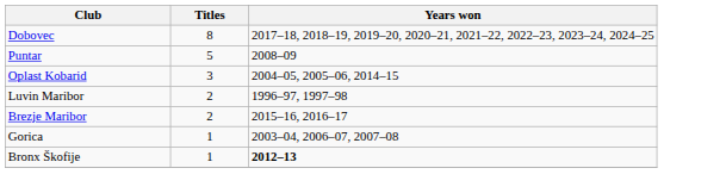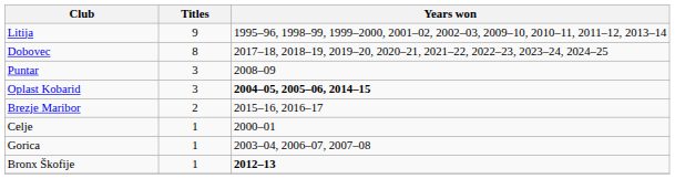+ row: Litija | 9 | 1995–96, 1998–99, 1999–2000, 2001–02, 2002–03, 2009–10, 2010–11, 2011–12, 2013–14
Puntar | Titles: 5 -> 3
Oplast Kobarid | Years won: normal -> bold
- row: Luvin Maribor | 2 | 1996–97, 1997–98
+ row: Celje | 1 | 2000–01
